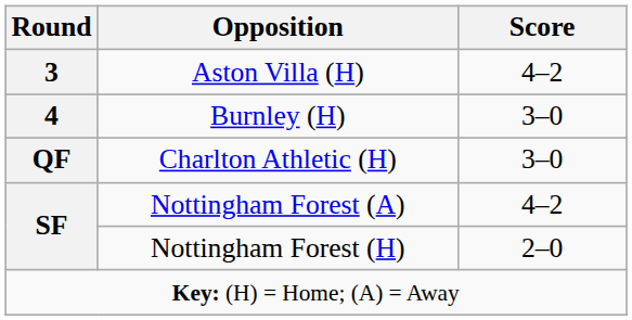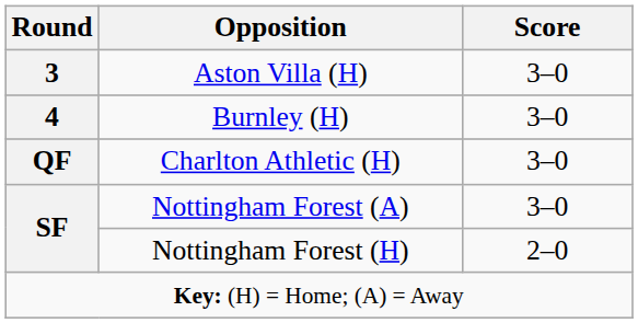Aston Villa (H) | Score: 4–2 -> 3–0
Nottingham Forest (A) | Score: 4–2 -> 3–0
